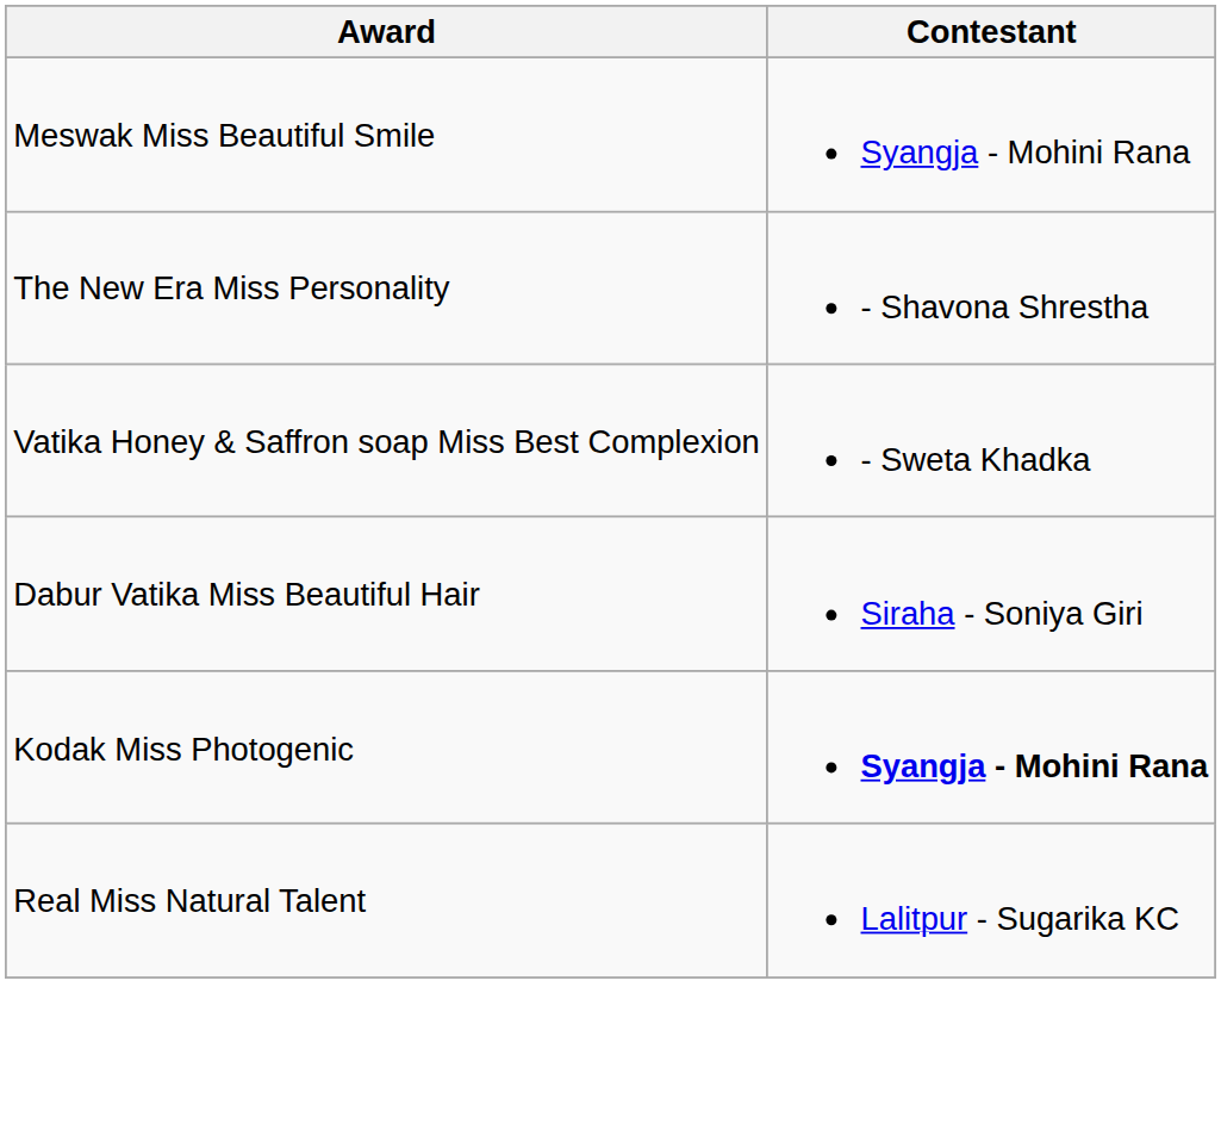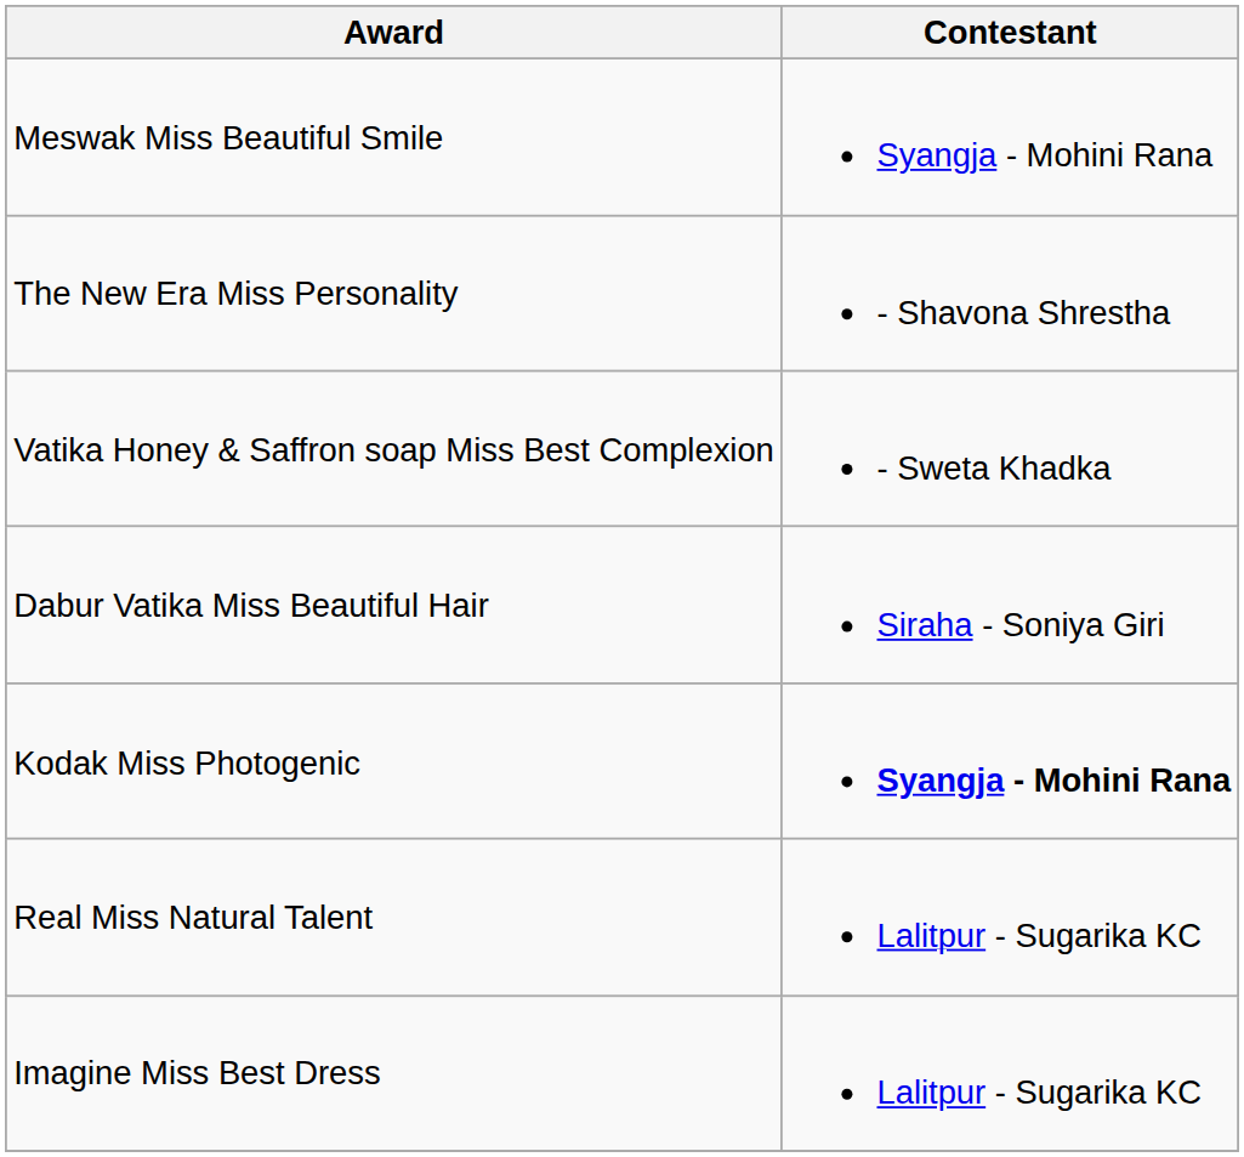+ row: Imagine Miss Best Dress | Lalitpur - Sugarika KC
